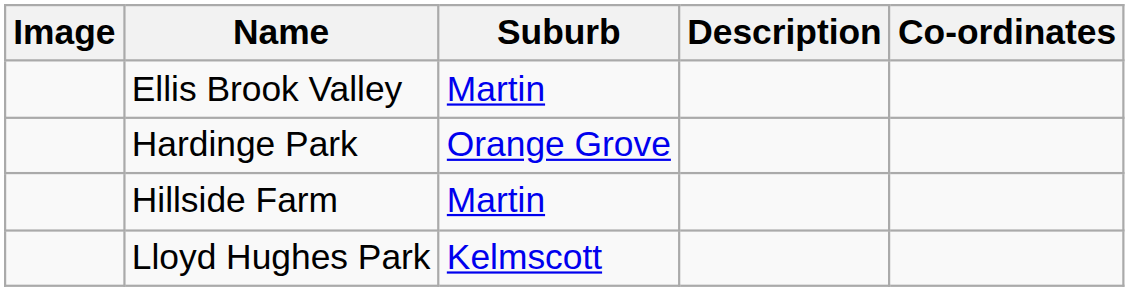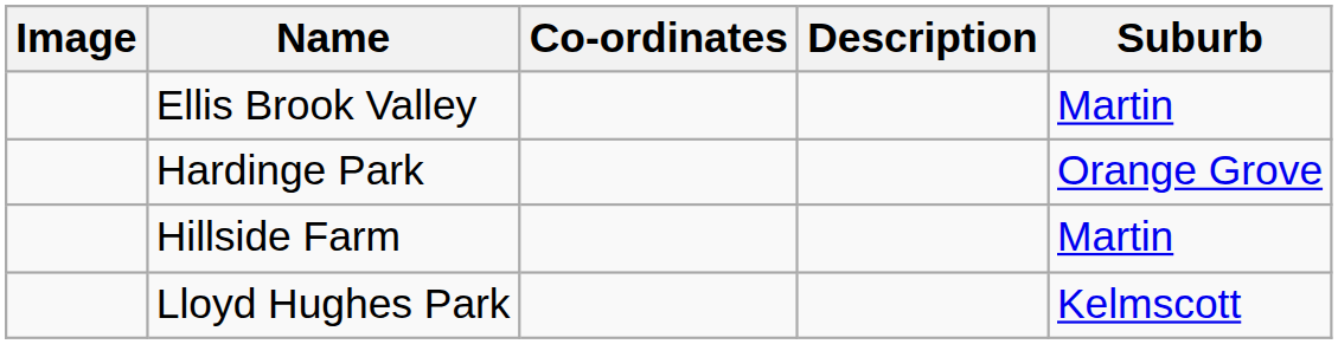columns swapped: Suburb <-> Co-ordinates
